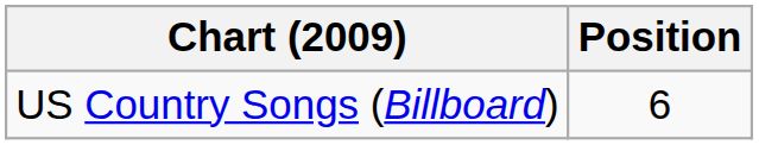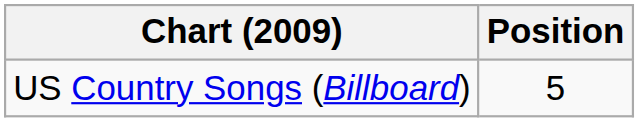US Country Songs (Billboard) | Position: 6 -> 5
